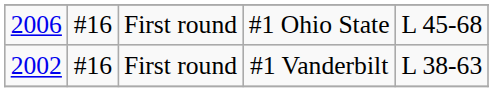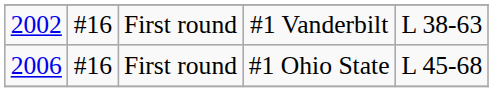rows swapped: #1 Vanderbilt <-> #1 Ohio State
